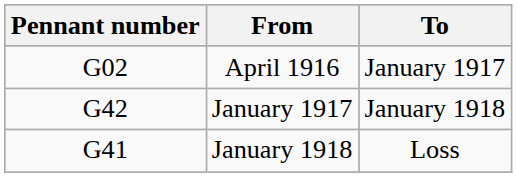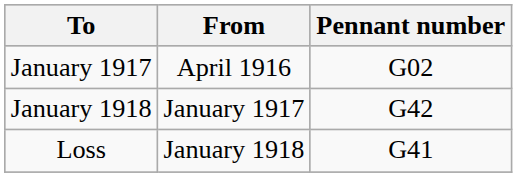columns swapped: Pennant number <-> To
